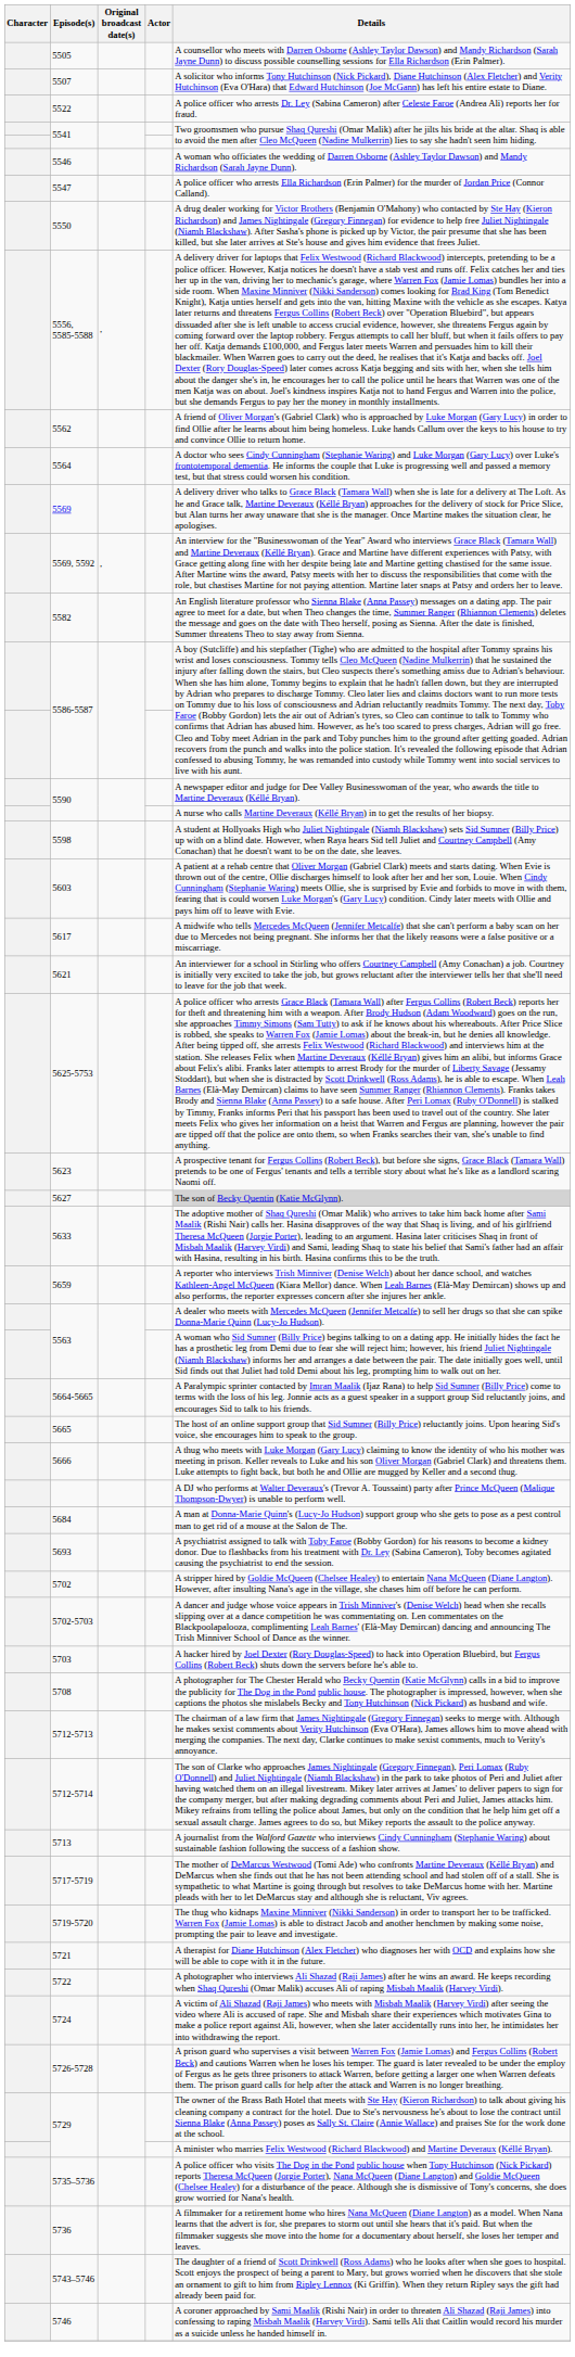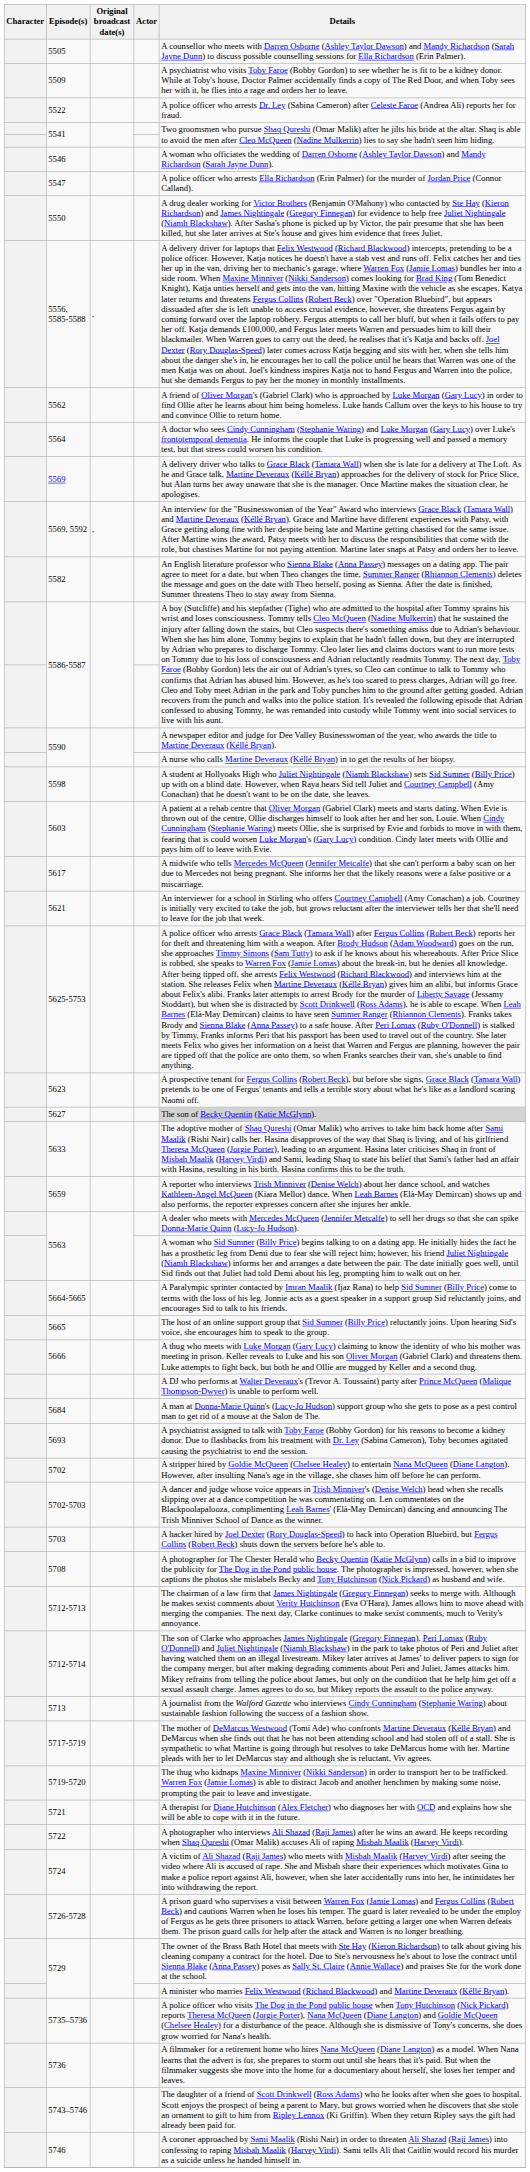- row: 5507 | A solicitor who informs Tony Hutchinson (Nick Pickard), Diane Hutchinson (Alex Fletcher) and Verity Hutchinson (Eva O'Hara) that Edward Hutchinson (Joe McGann) has left his entire estate to Diane.
+ row: 5509 | A psychiatrist who visits Toby Faroe (Bobby Gordon) to see whether he is fit to be a kidney donor. While at Toby's house, Doctor Palmer accidentally finds a copy of The Red Door, and when Toby sees her with it, he flies into a rage and orders her to leave.
